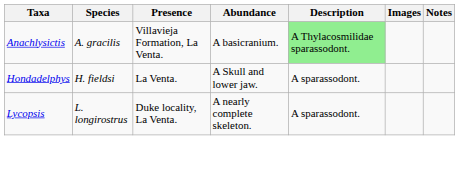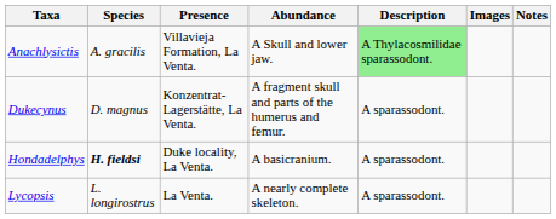Anachlysictis | Abundance: A basicranium. -> A Skull and lower jaw.
+ row: Dukecynus | D. magnus | Konzentrat-Lagerstätte, La Venta. | A fragment skull and parts of the humerus and femur. | A sparassodont.
Hondadelphys | Species: normal -> bold
Hondadelphys | Presence: La Venta. -> Duke locality, La Venta.
Hondadelphys | Abundance: A Skull and lower jaw. -> A basicranium.
Lycopsis | Presence: Duke locality, La Venta. -> La Venta.
